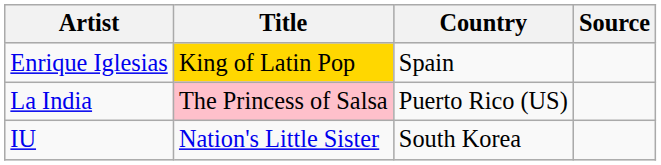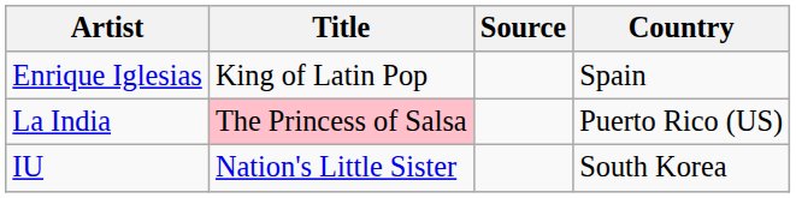columns swapped: Country <-> Source
Enrique Iglesias | Title: gold background -> no background
